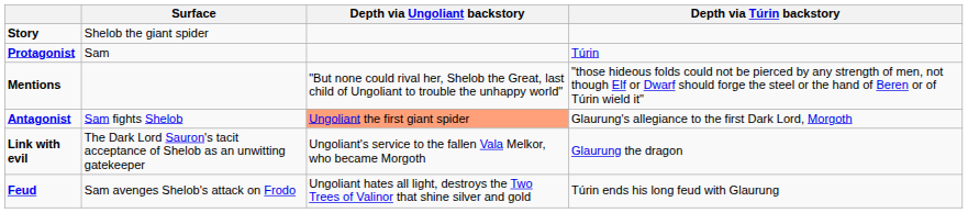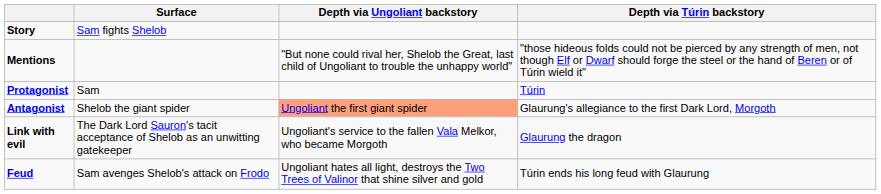Story | Surface: Shelob the giant spider -> Sam fights Shelob
rows swapped: Mentions <-> Protagonist
Antagonist | Surface: Sam fights Shelob -> Shelob the giant spider
